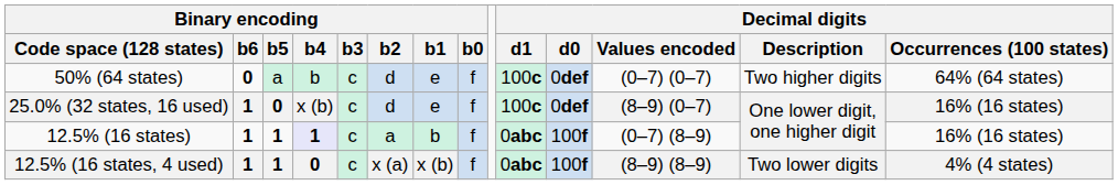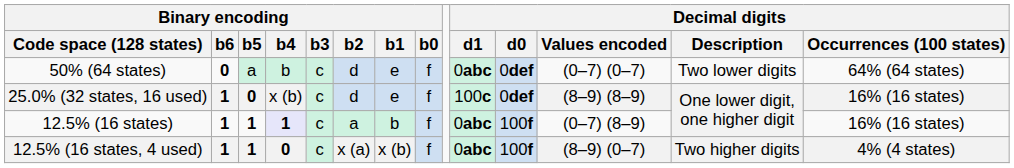50% (64 states) | Decimal digits / d1: 100c -> 0abc
50% (64 states) | Decimal digits / Description: Two higher digits -> Two lower digits
25.0% (32 states, 16 used) | Decimal digits / Values encoded: (8–9) (0–7) -> (8–9) (8–9)
12.5% (16 states, 4 used) | Decimal digits / Values encoded: (8–9) (8–9) -> (8–9) (0–7)
12.5% (16 states, 4 used) | Decimal digits / Description: Two lower digits -> Two higher digits
